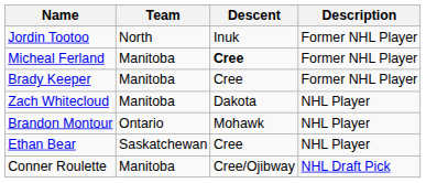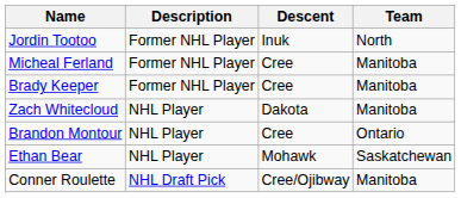columns swapped: Team <-> Description
Micheal Ferland | Descent: bold -> normal
Brandon Montour | Descent: Mohawk -> Cree
Ethan Bear | Descent: Cree -> Mohawk
